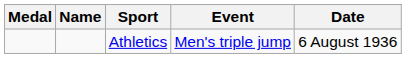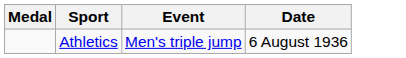- column: Name
